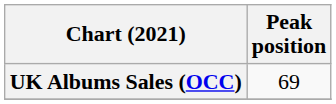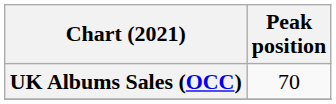UK Albums Sales (OCC) | Peak position: 69 -> 70
